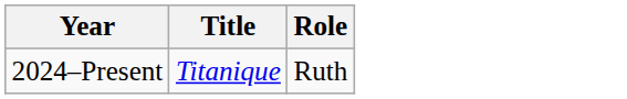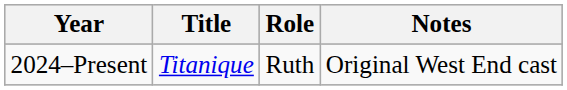+ column: Notes | Original West End cast
